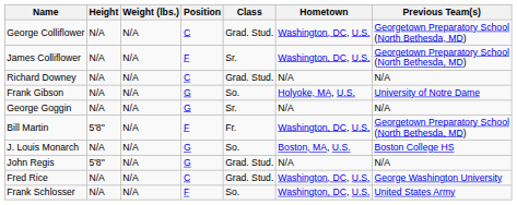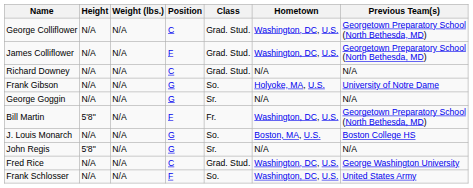James Colliflower | Class: Sr. -> Grad. Stud.
John Regis | Class: Grad. Stud. -> Sr.
